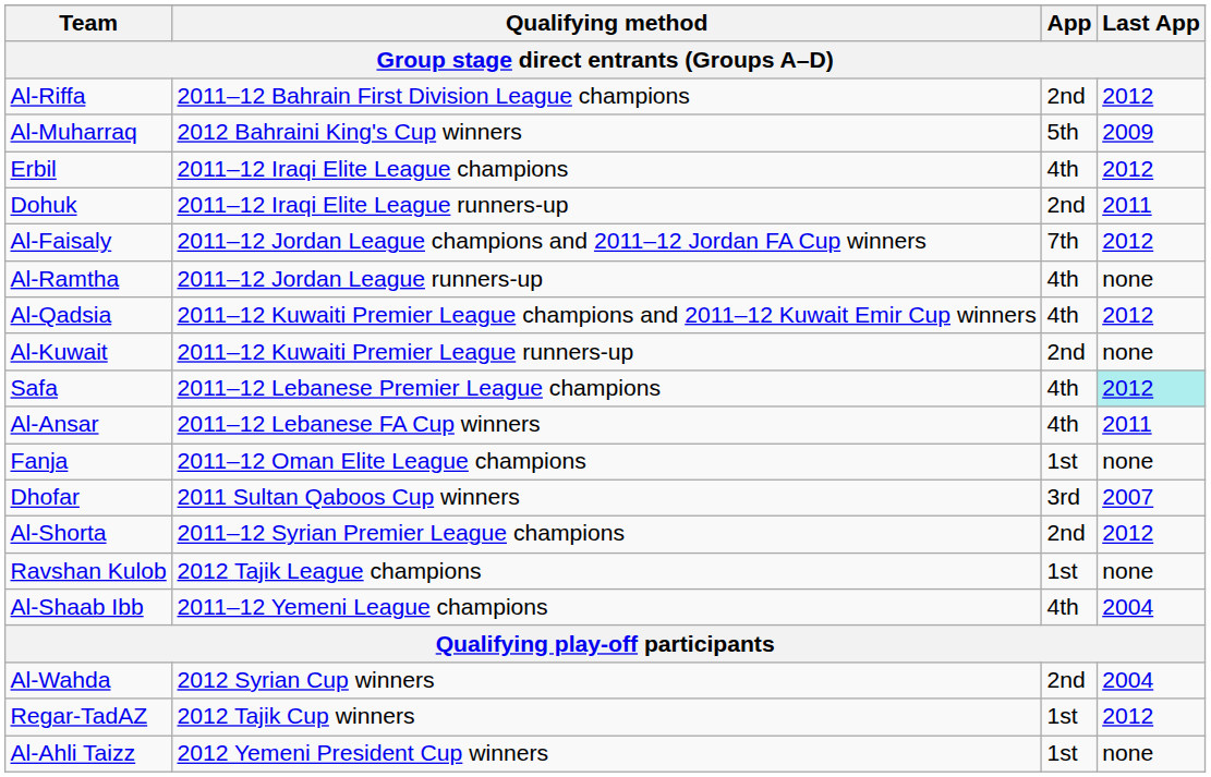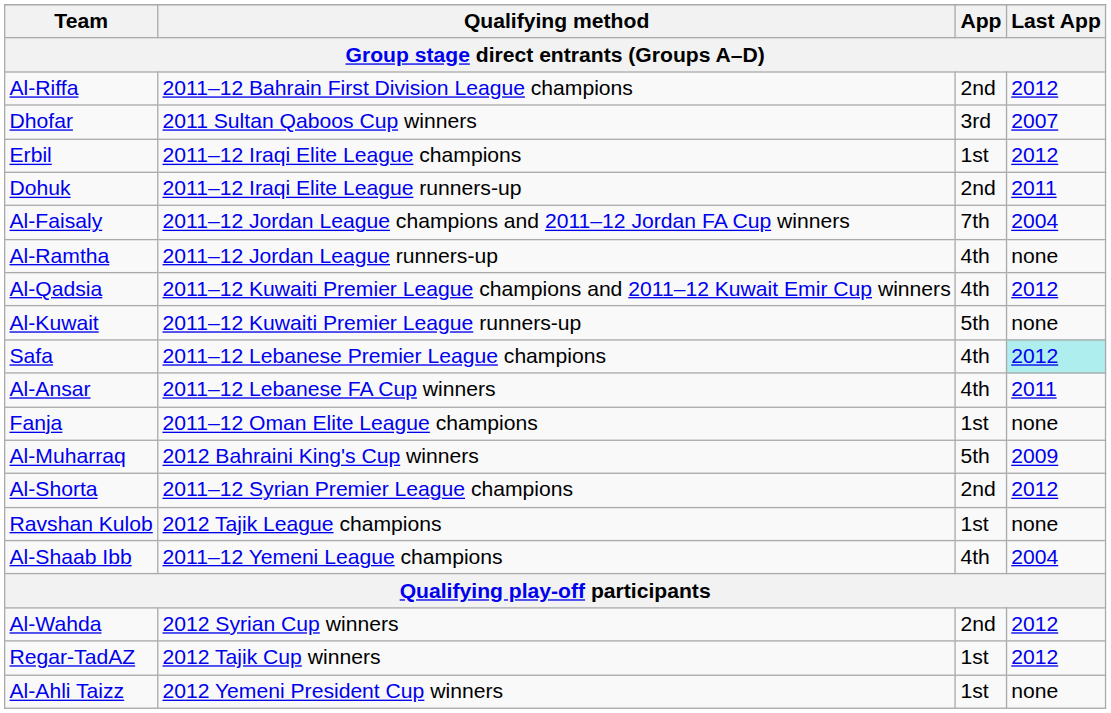rows swapped: Al-Muharraq <-> Dhofar
Erbil | App: 4th -> 1st
Al-Faisaly | Last App: 2012 -> 2004
Al-Kuwait | App: 2nd -> 5th
Al-Wahda | Last App: 2004 -> 2012
